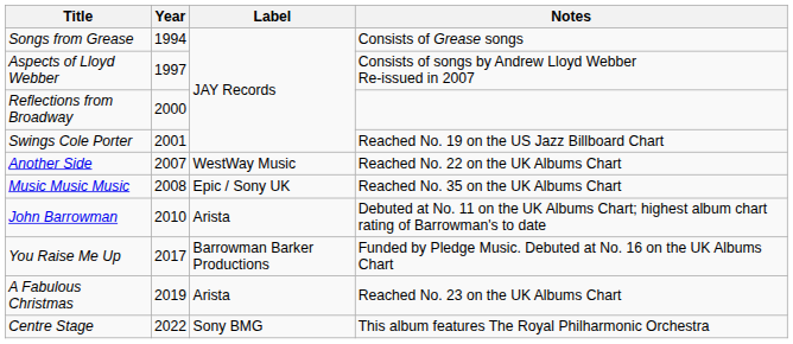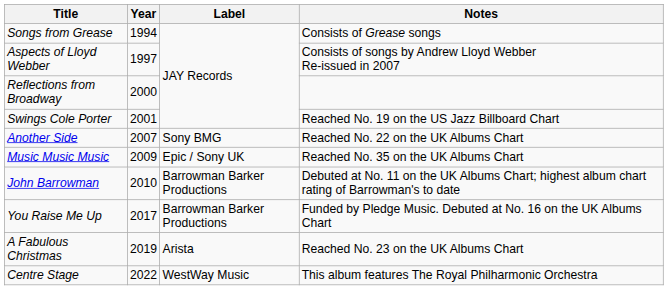Another Side | Label: WestWay Music -> Sony BMG
Music Music Music | Year: 2008 -> 2009
John Barrowman | Label: Arista -> Barrowman Barker Productions
Centre Stage | Label: Sony BMG -> WestWay Music
